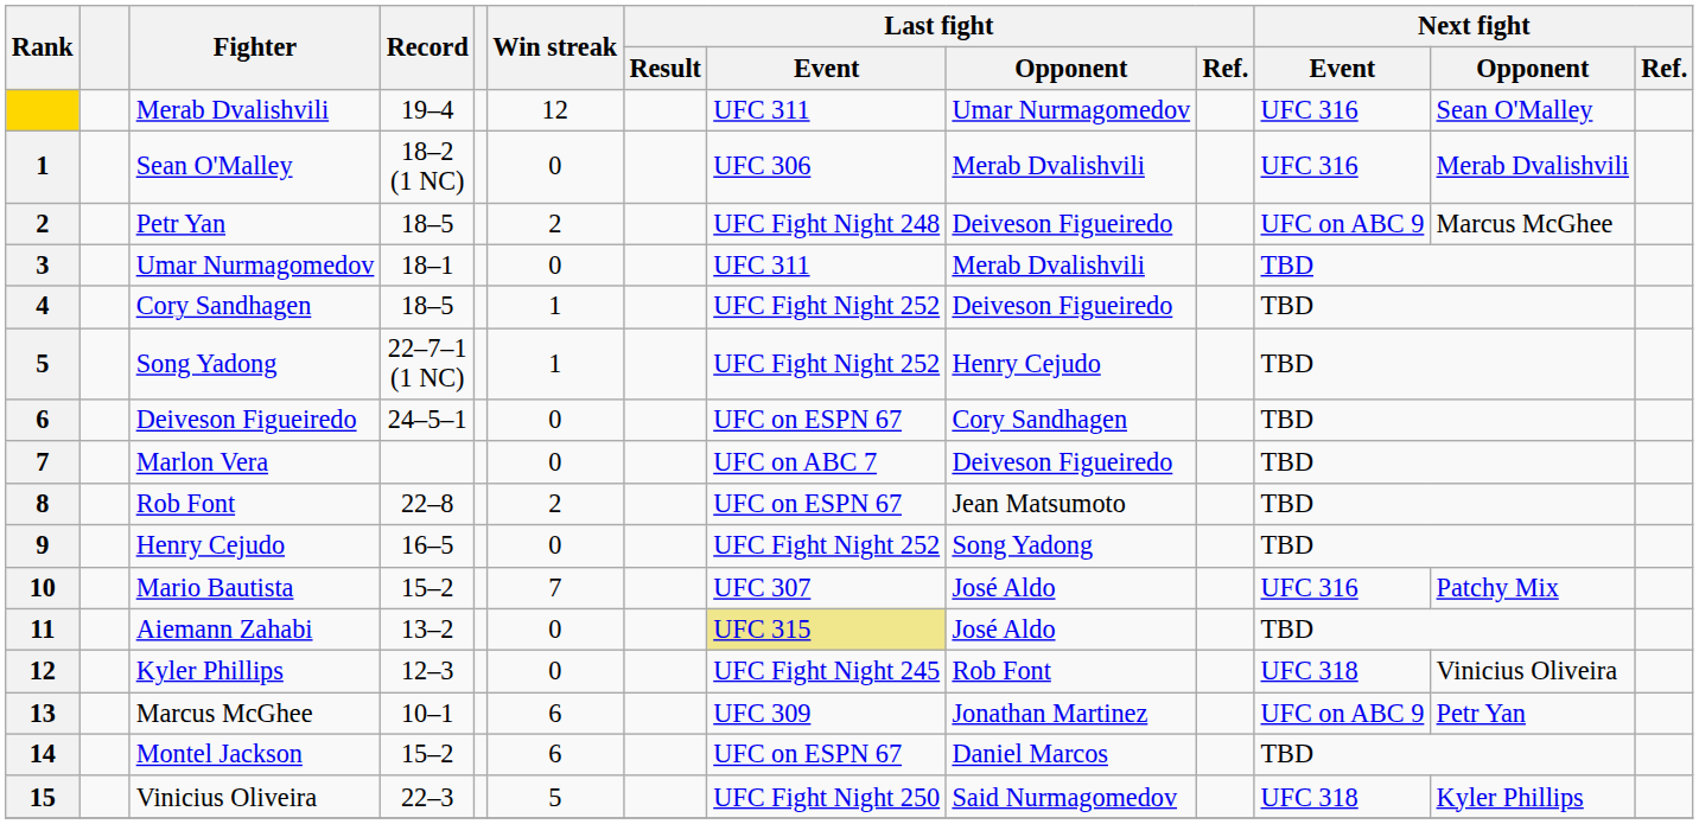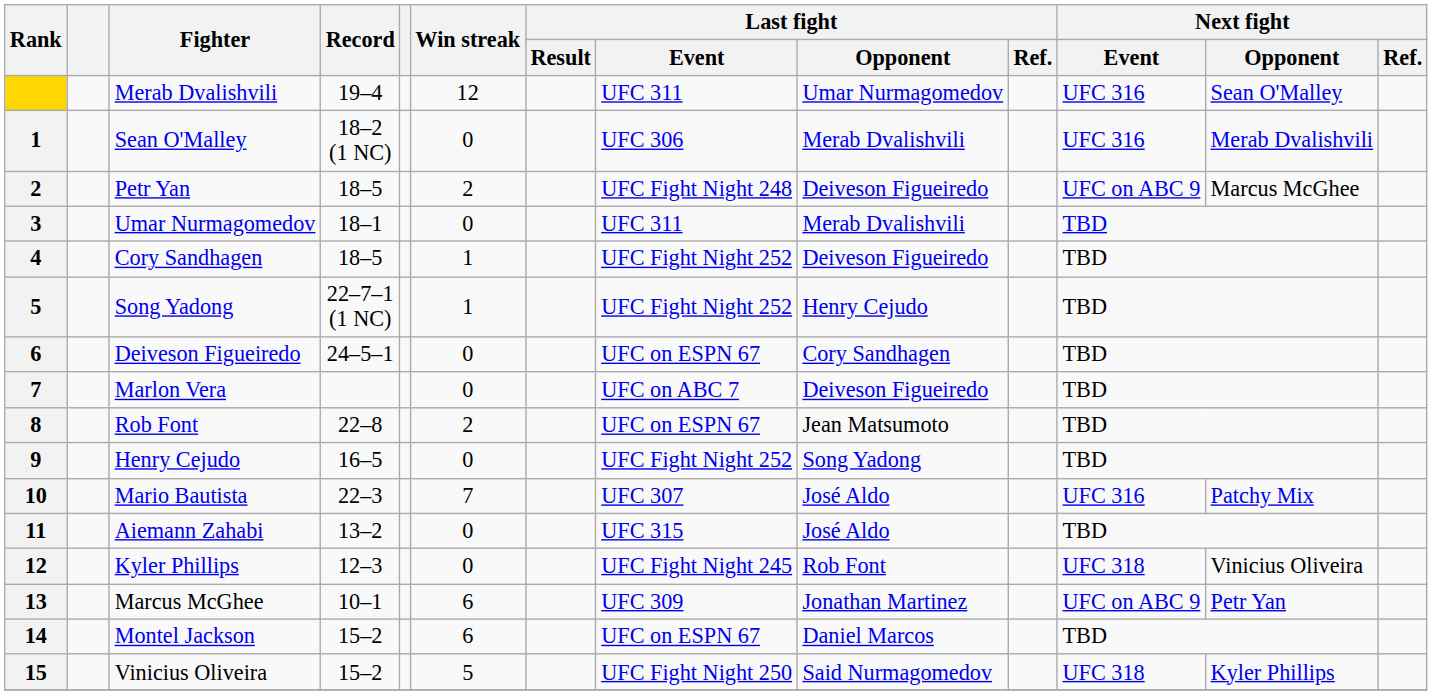10 | Record: 15–2 -> 22–3
11 | Last fight / Event: khaki background -> no background
15 | Record: 22–3 -> 15–2
